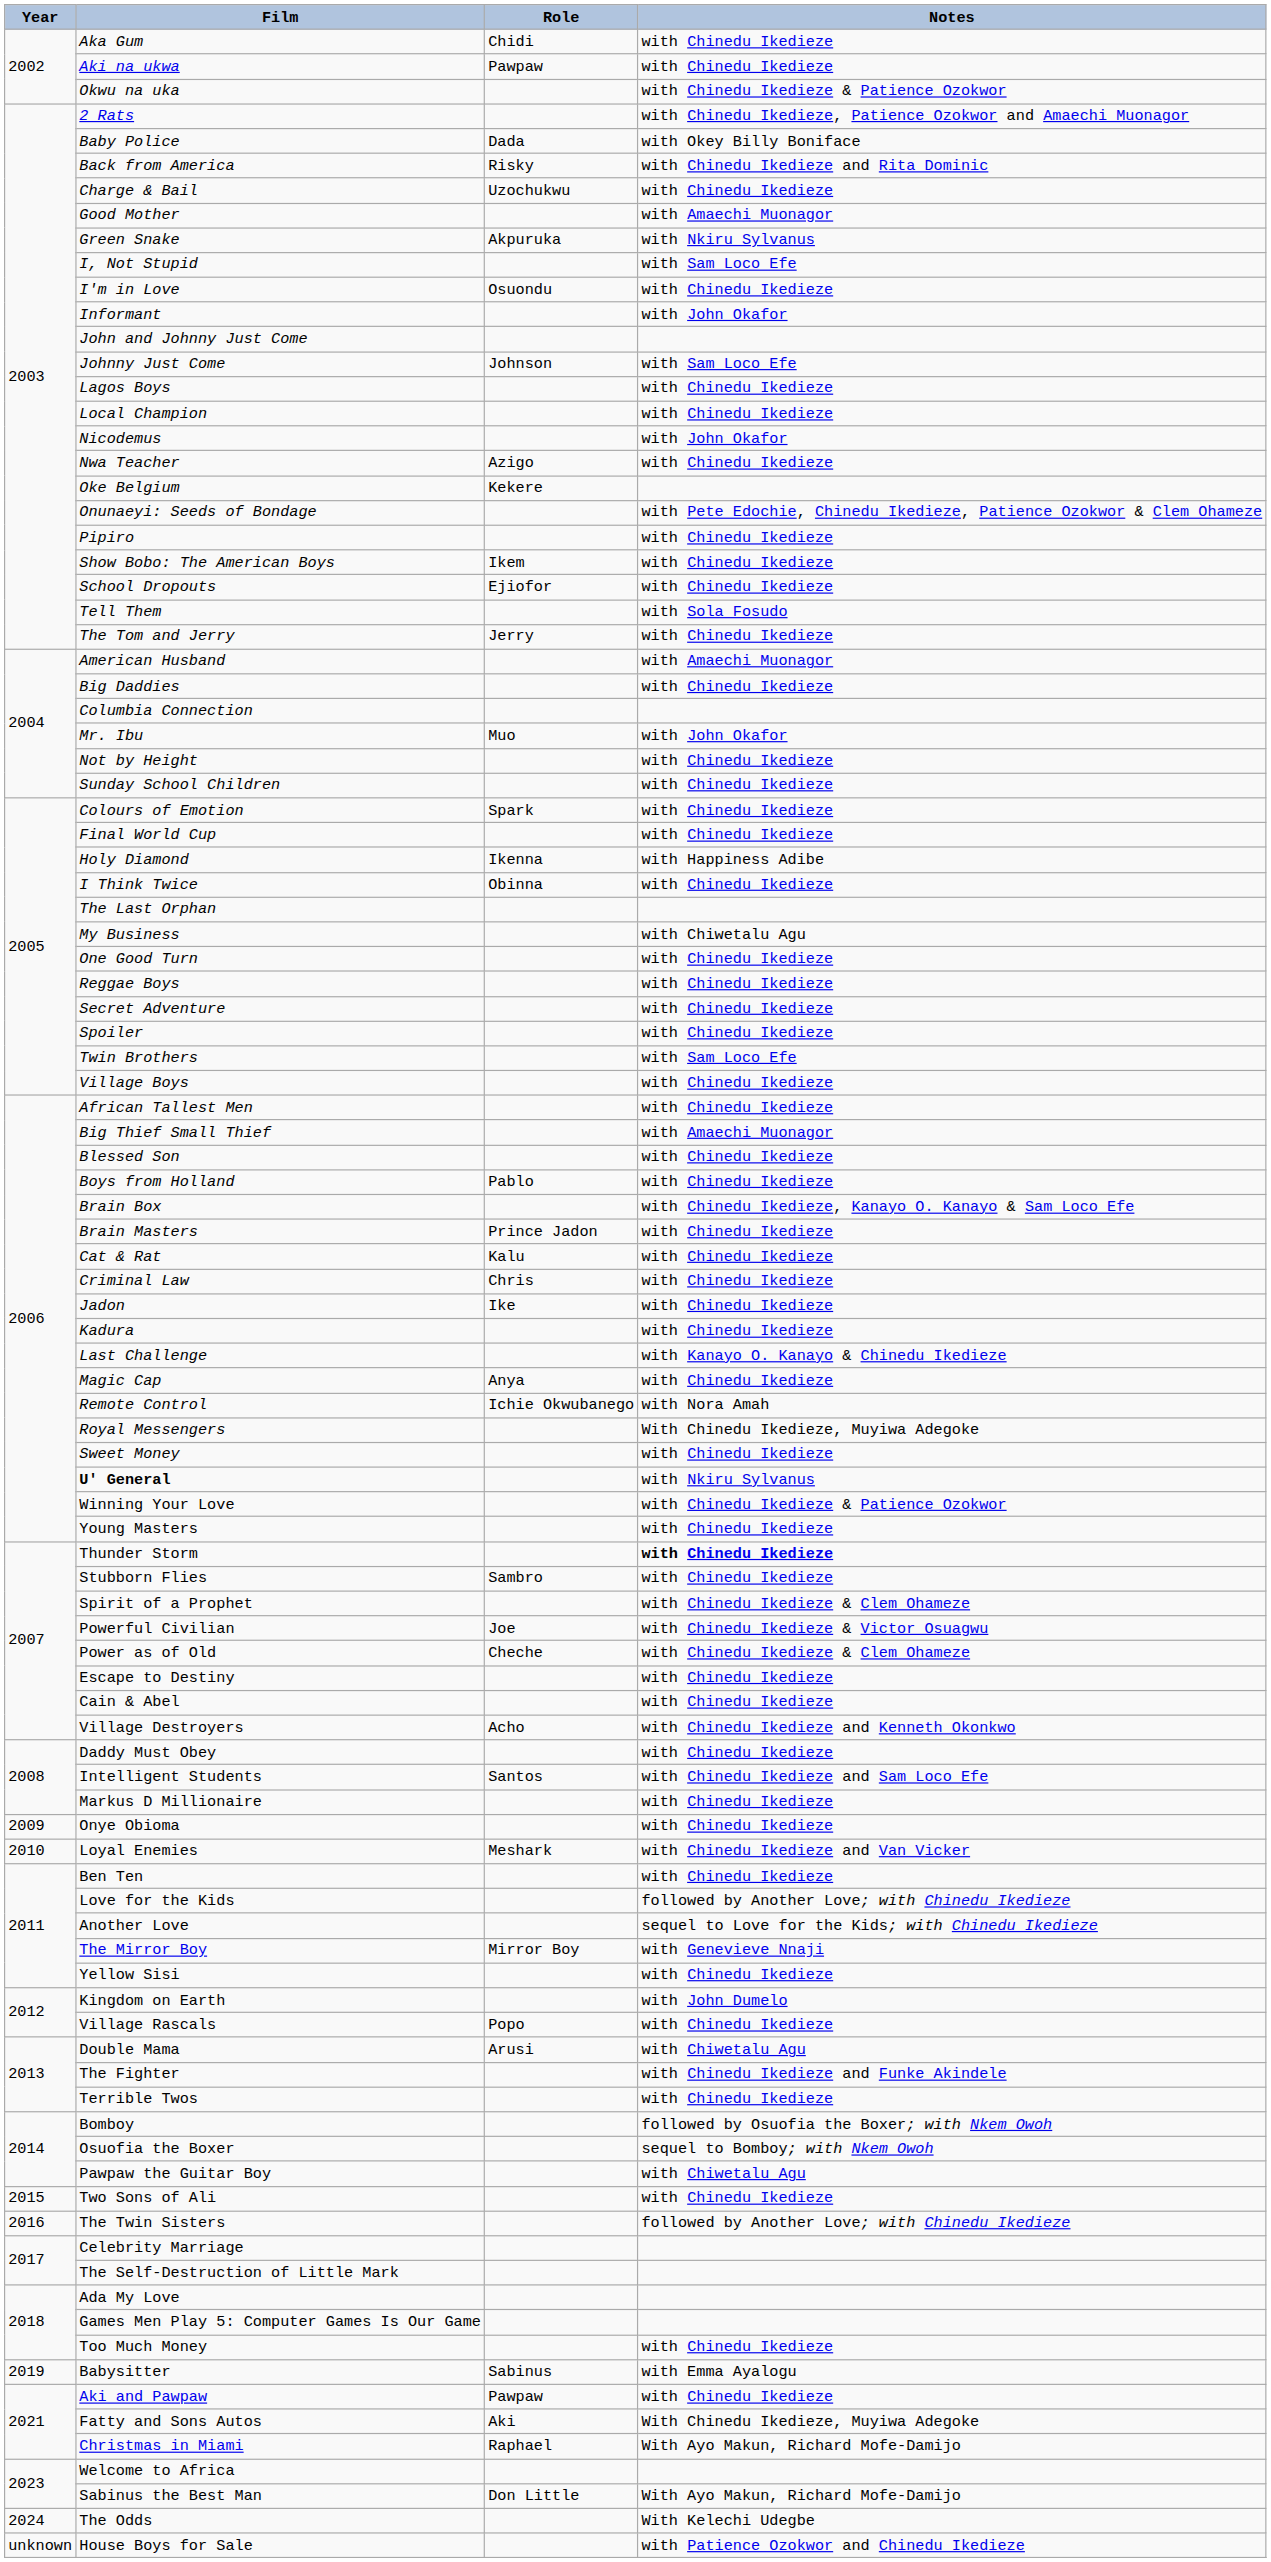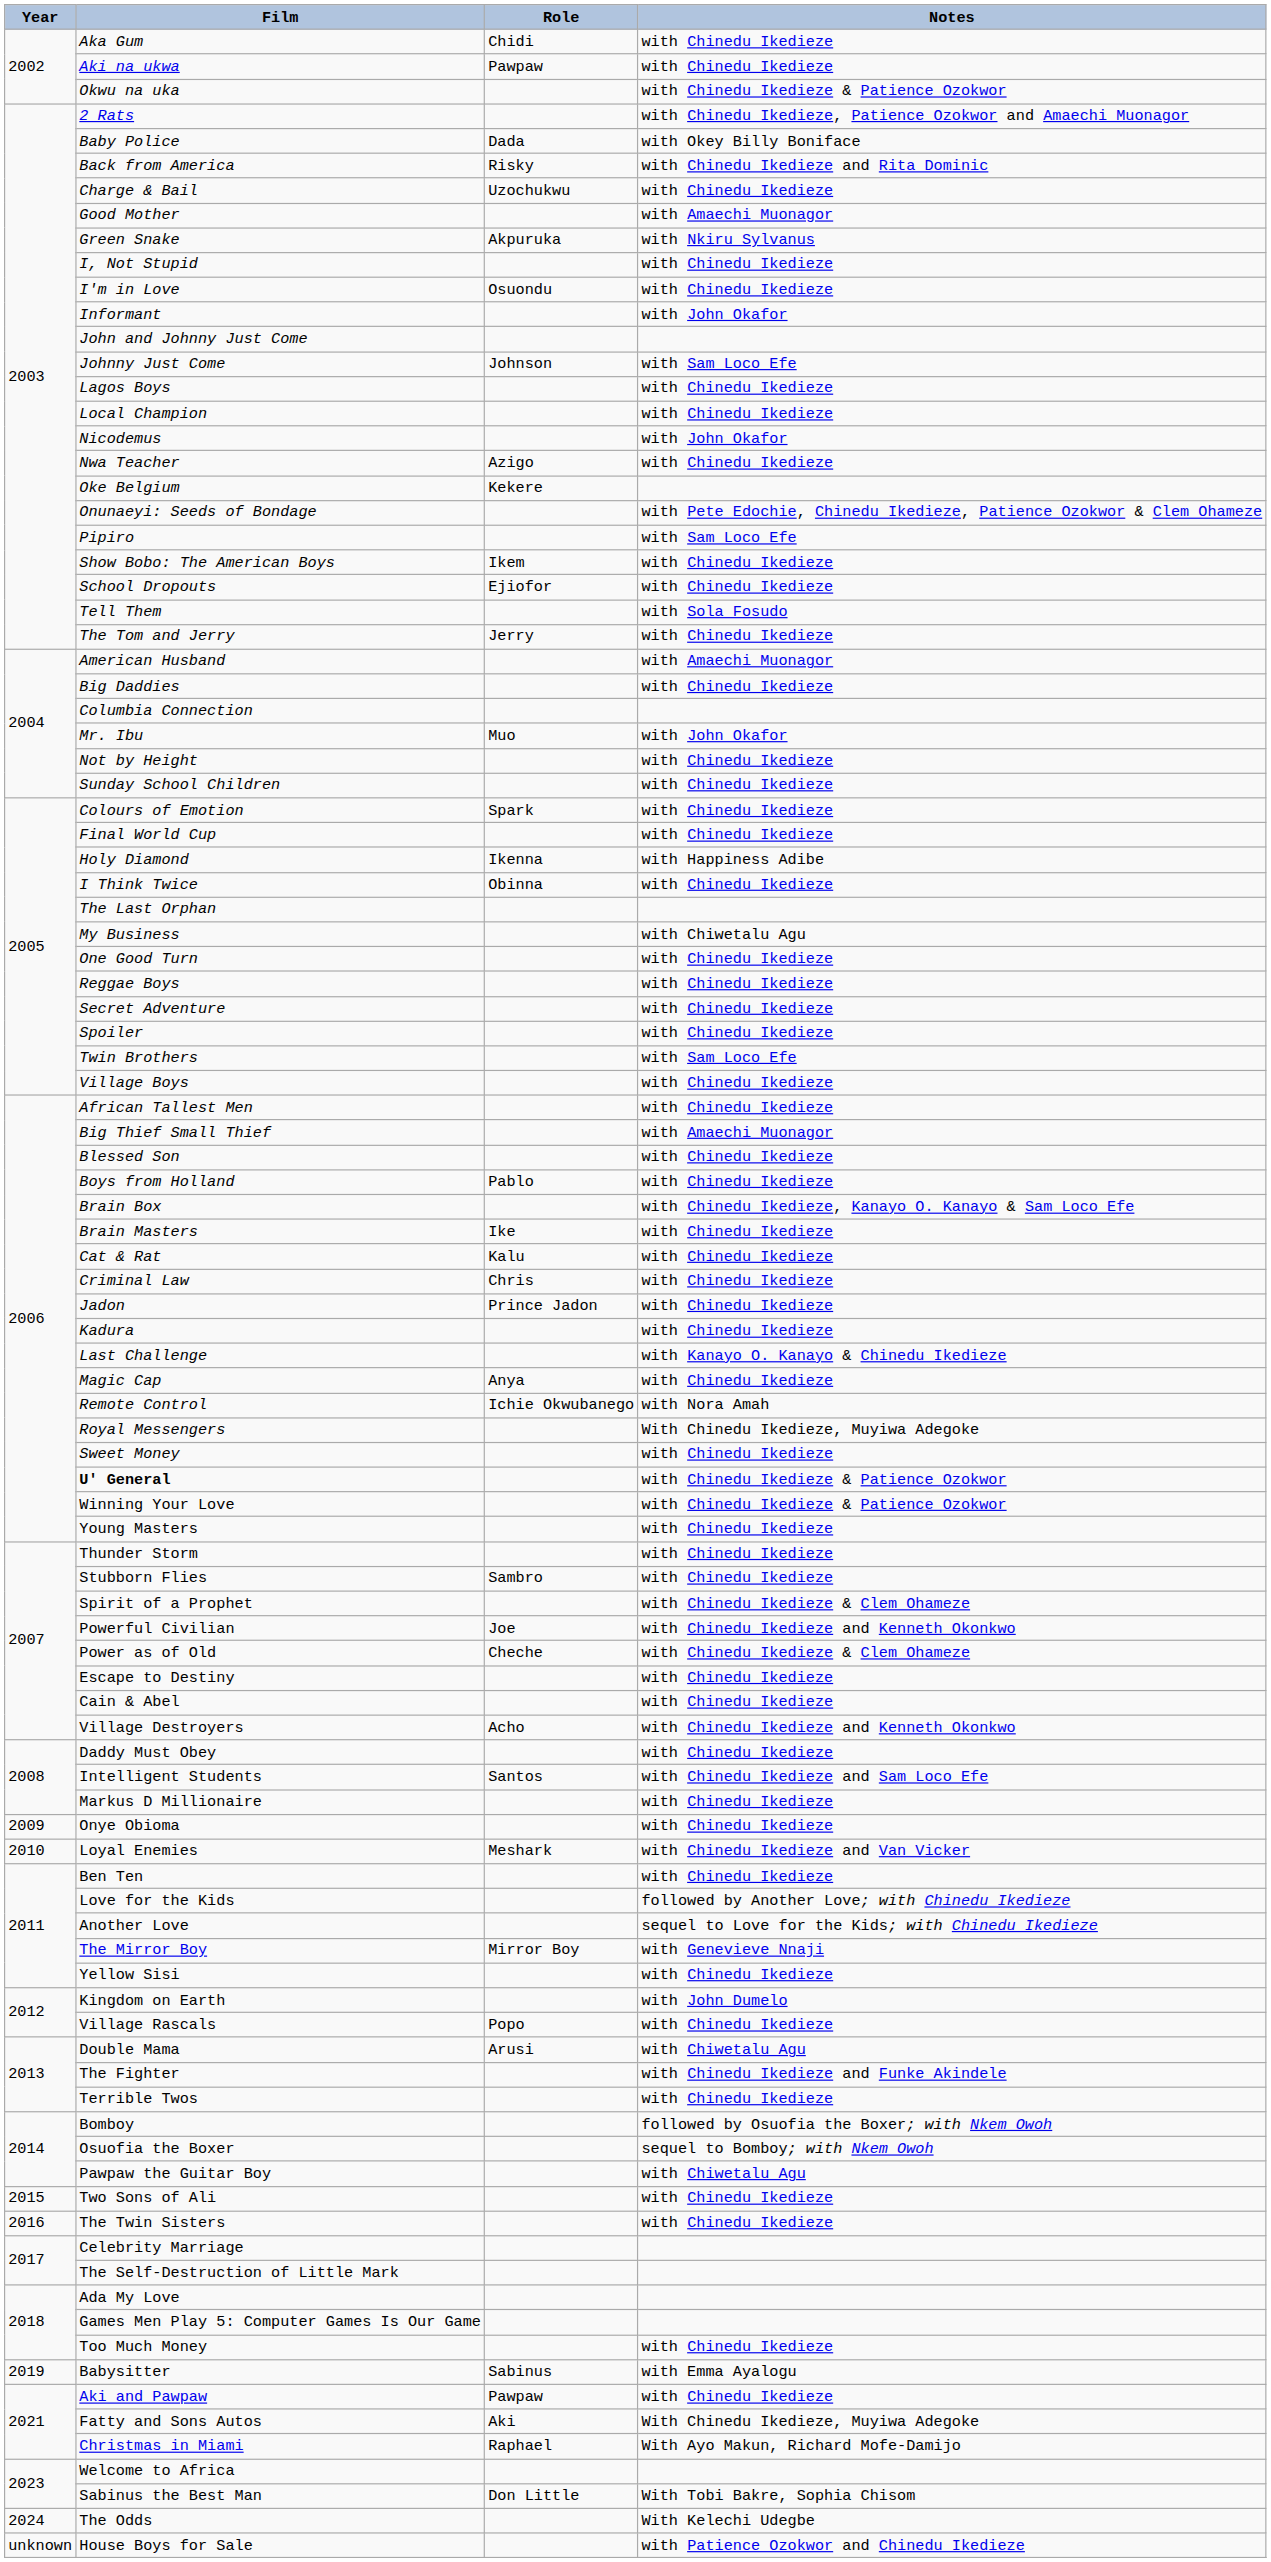I, Not Stupid | Notes: with Sam Loco Efe -> with Chinedu Ikedieze
Pipiro | Notes: with Chinedu Ikedieze -> with Sam Loco Efe
Brain Masters | Role: Prince Jadon -> Ike
Jadon | Role: Ike -> Prince Jadon
U' General | Notes: with Nkiru Sylvanus -> with Chinedu Ikedieze & Patience Ozokwor
Thunder Storm | Notes: bold -> normal
Powerful Civilian | Notes: with Chinedu Ikedieze & Victor Osuagwu -> with Chinedu Ikedieze and Kenneth Okonkwo
The Twin Sisters | Notes: followed by Another Love; with Chinedu Ikedieze -> with Chinedu Ikedieze
Sabinus the Best Man | Notes: With Ayo Makun, Richard Mofe-Damijo -> With Tobi Bakre, Sophia Chisom
